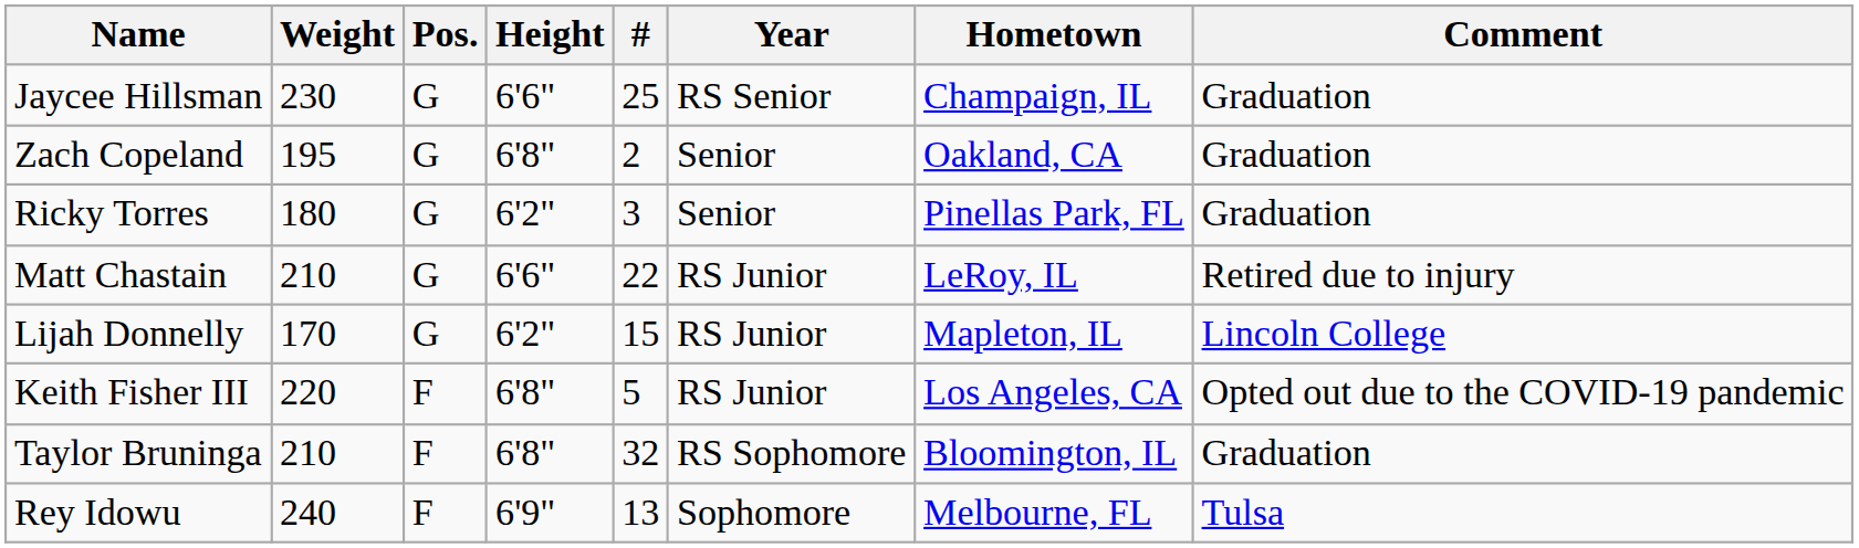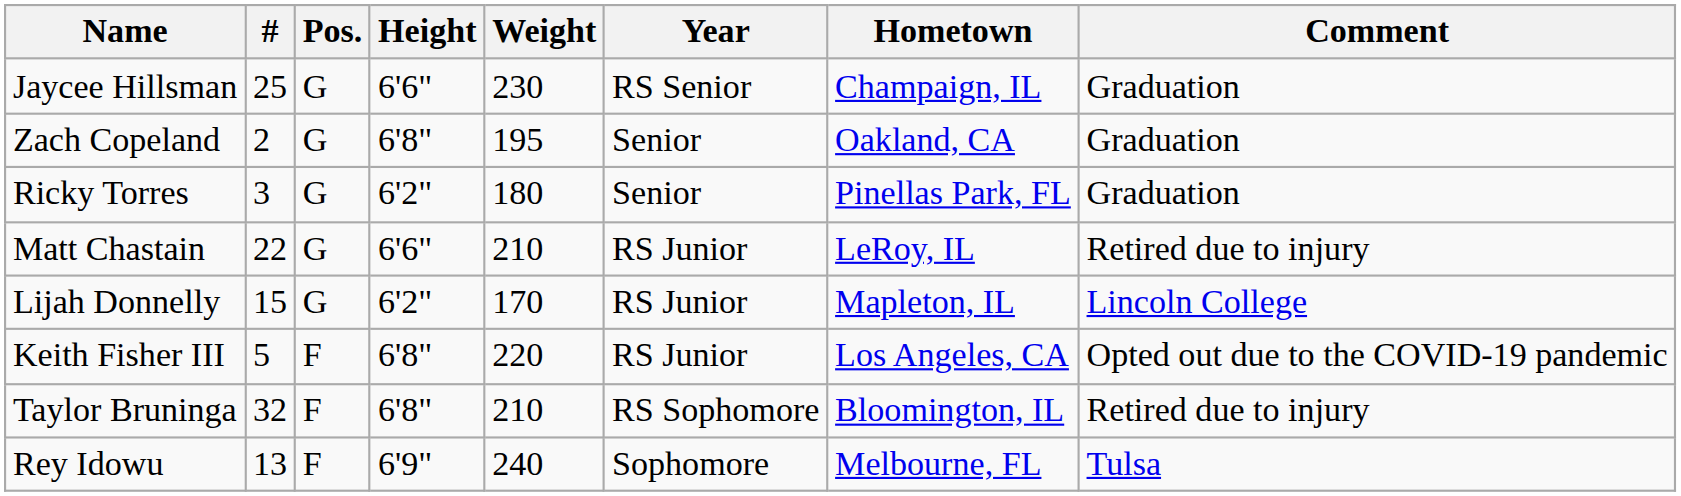columns swapped: # <-> Weight
Taylor Bruninga | Comment: Graduation -> Retired due to injury
